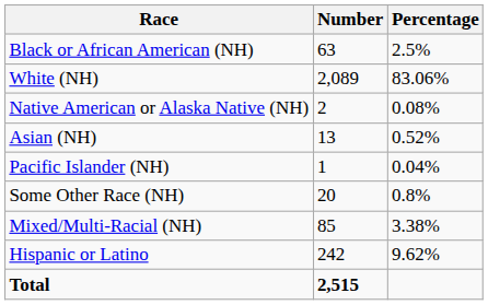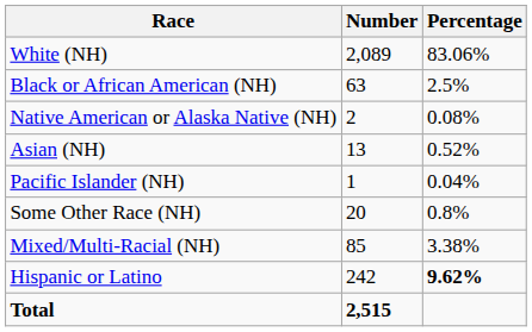rows swapped: White (NH) <-> Black or African American (NH)
Hispanic or Latino | Percentage: normal -> bold
